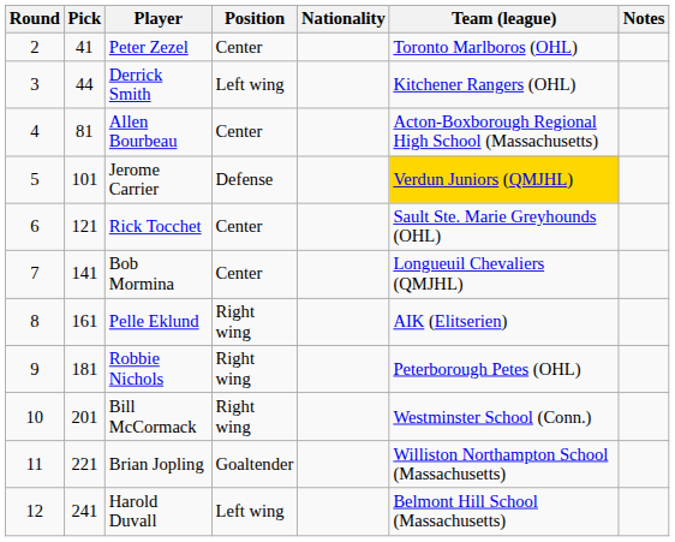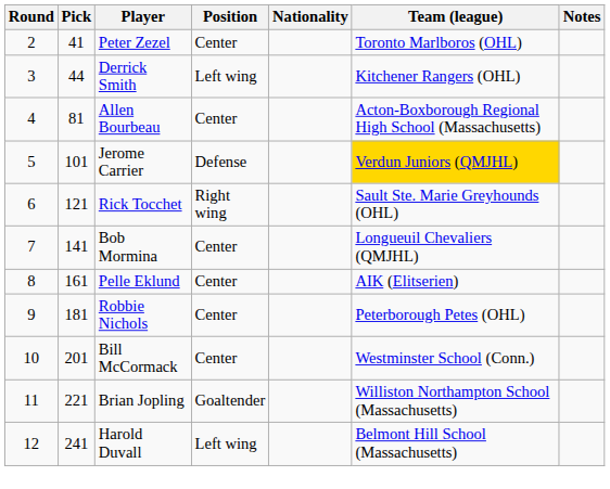Rick Tocchet | Position: Center -> Right wing
Pelle Eklund | Position: Right wing -> Center
Robbie Nichols | Position: Right wing -> Center
Bill McCormack | Position: Right wing -> Center
